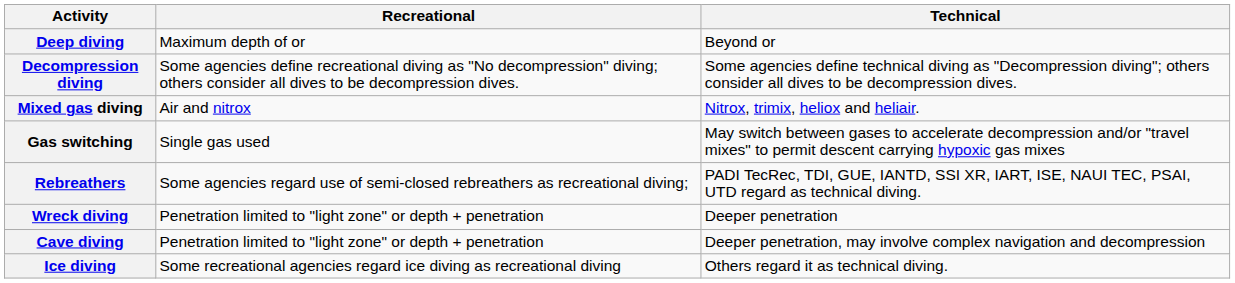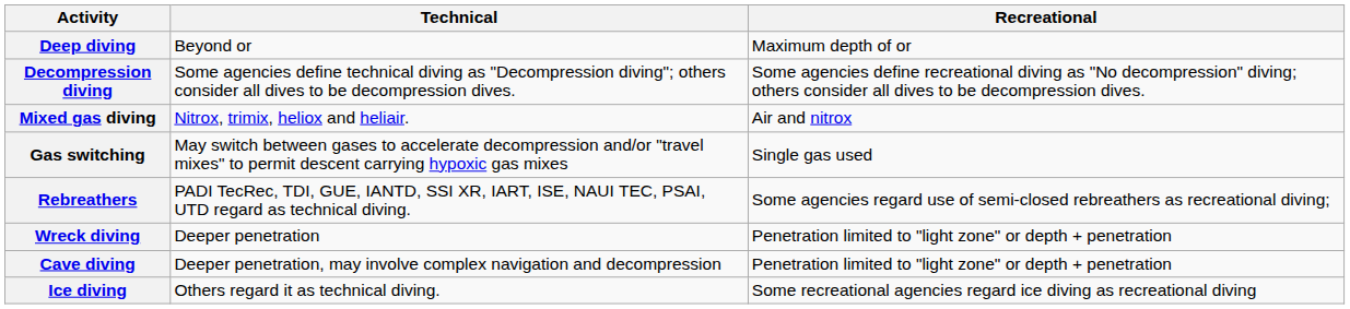columns swapped: Recreational <-> Technical
